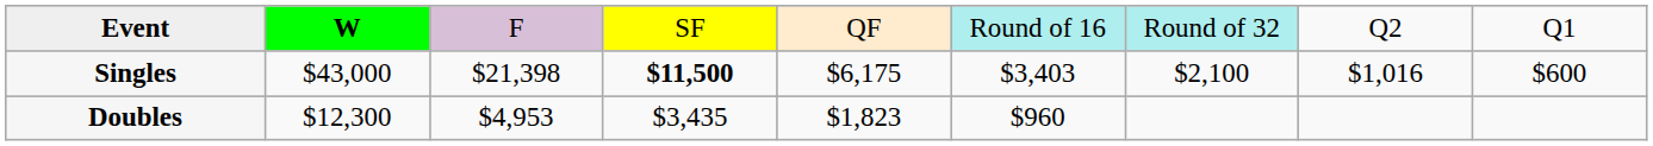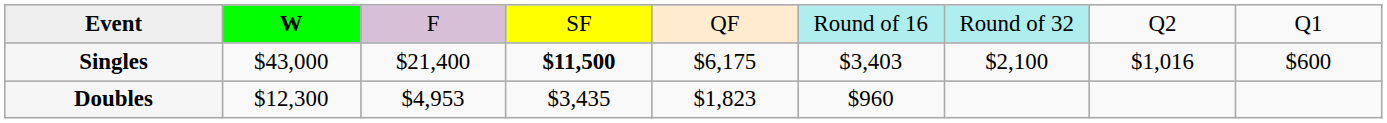Singles | column 3: $21,398 -> $21,400
